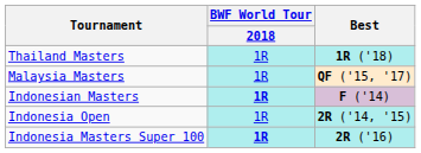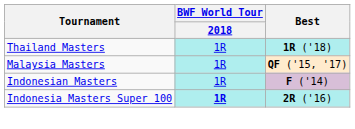Indonesian Masters | BWF World Tour / 2018: bold -> normal
- row: Indonesia Open | 1R | 2R ('14, '15)
